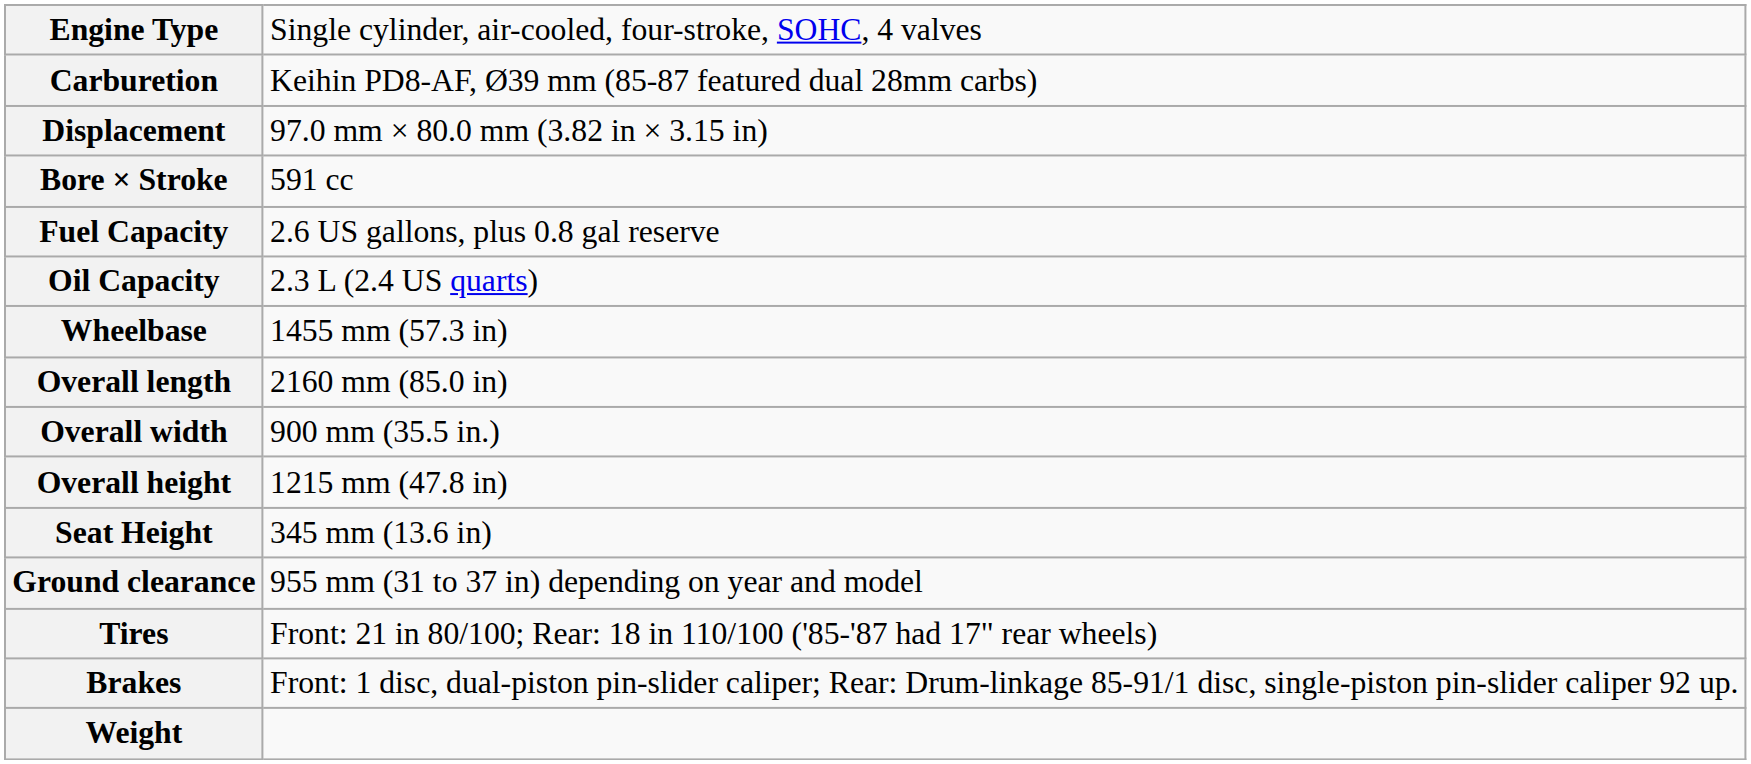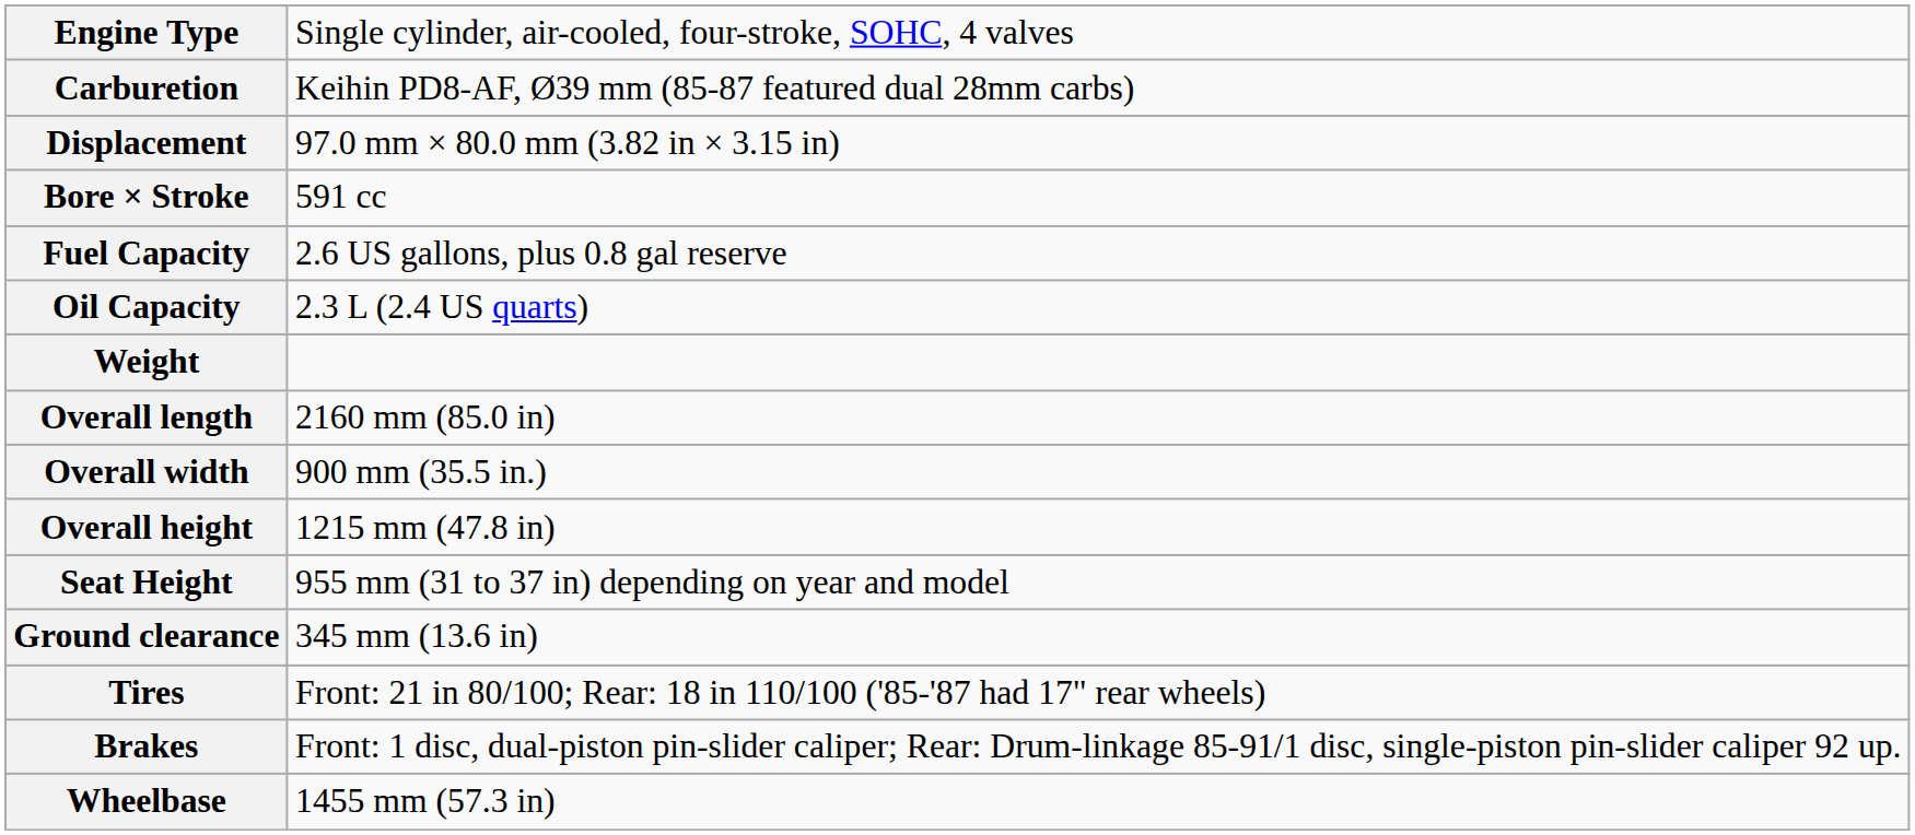rows swapped: Wheelbase <-> Weight
Seat Height | column 2: 345 mm (13.6 in) -> 955 mm (31 to 37 in) depending on year and model
Ground clearance | column 2: 955 mm (31 to 37 in) depending on year and model -> 345 mm (13.6 in)
